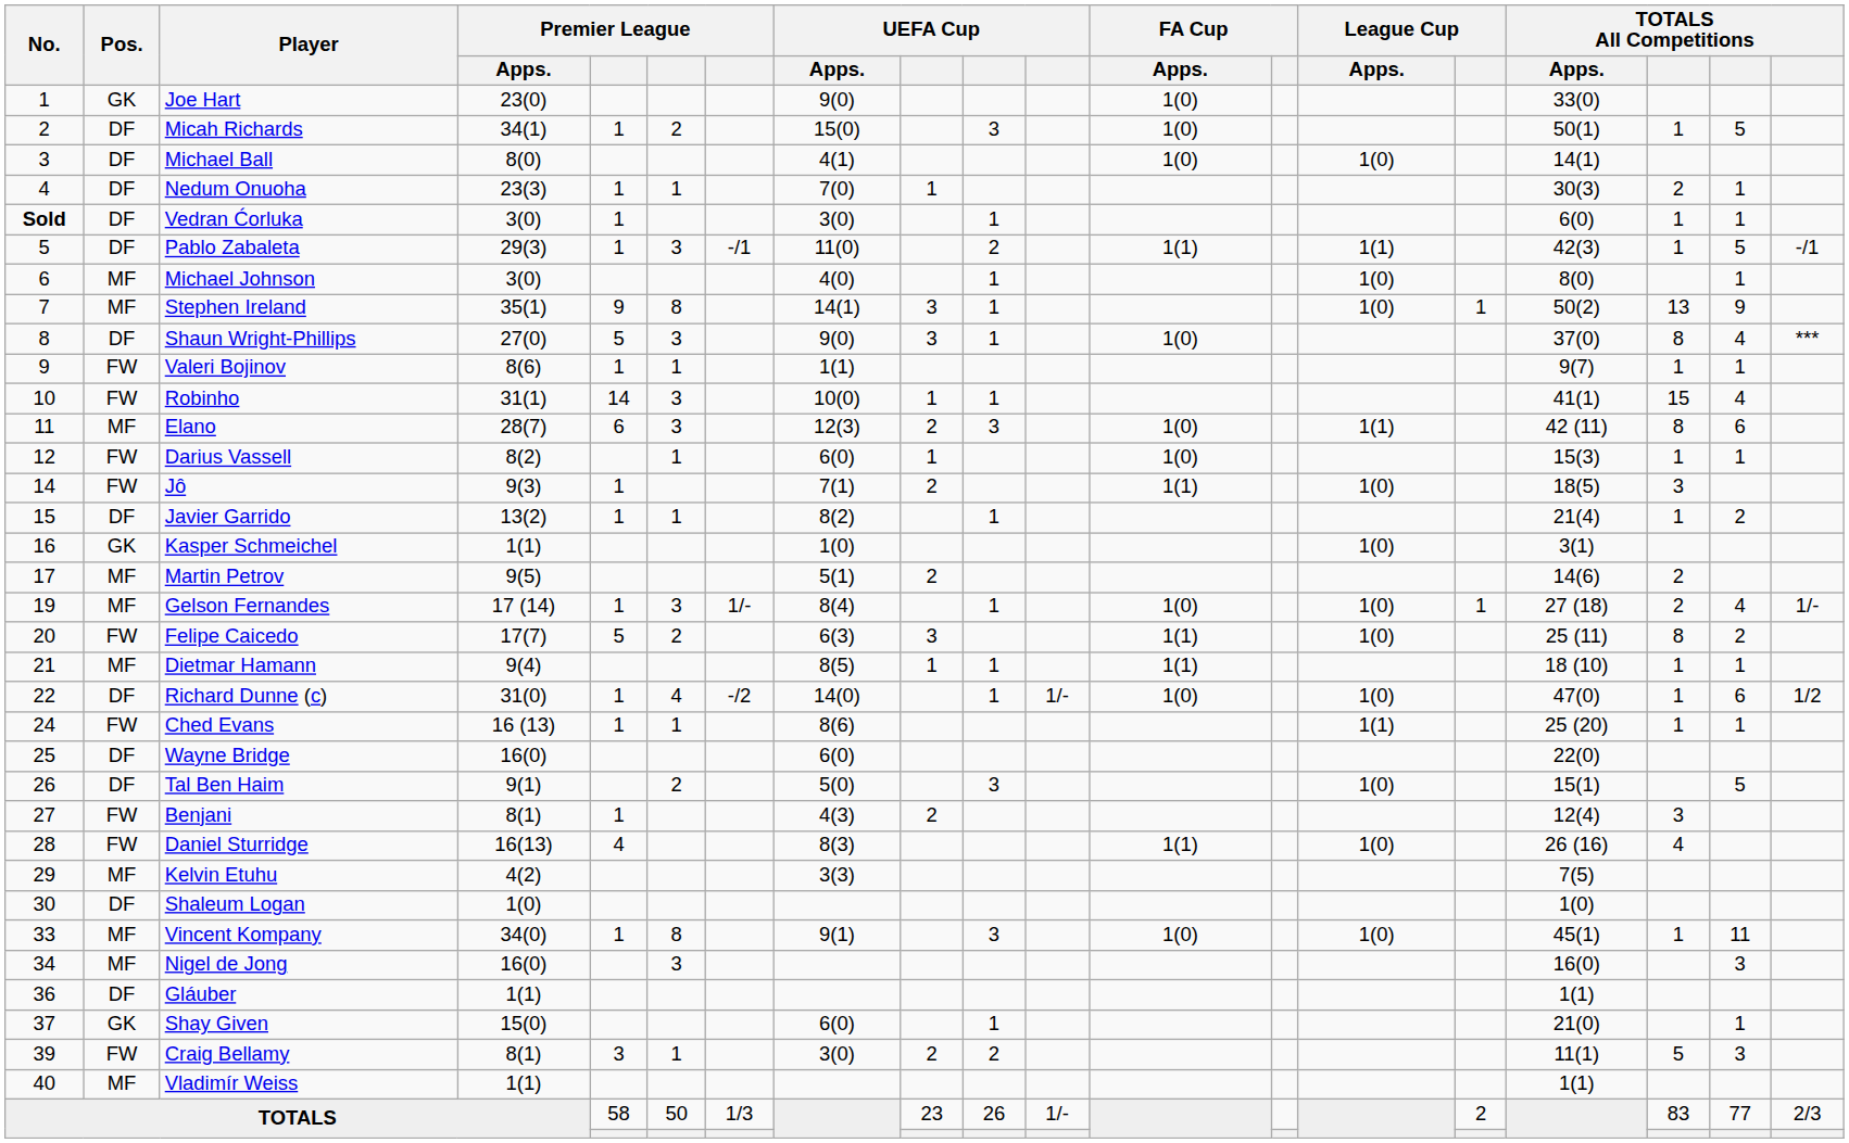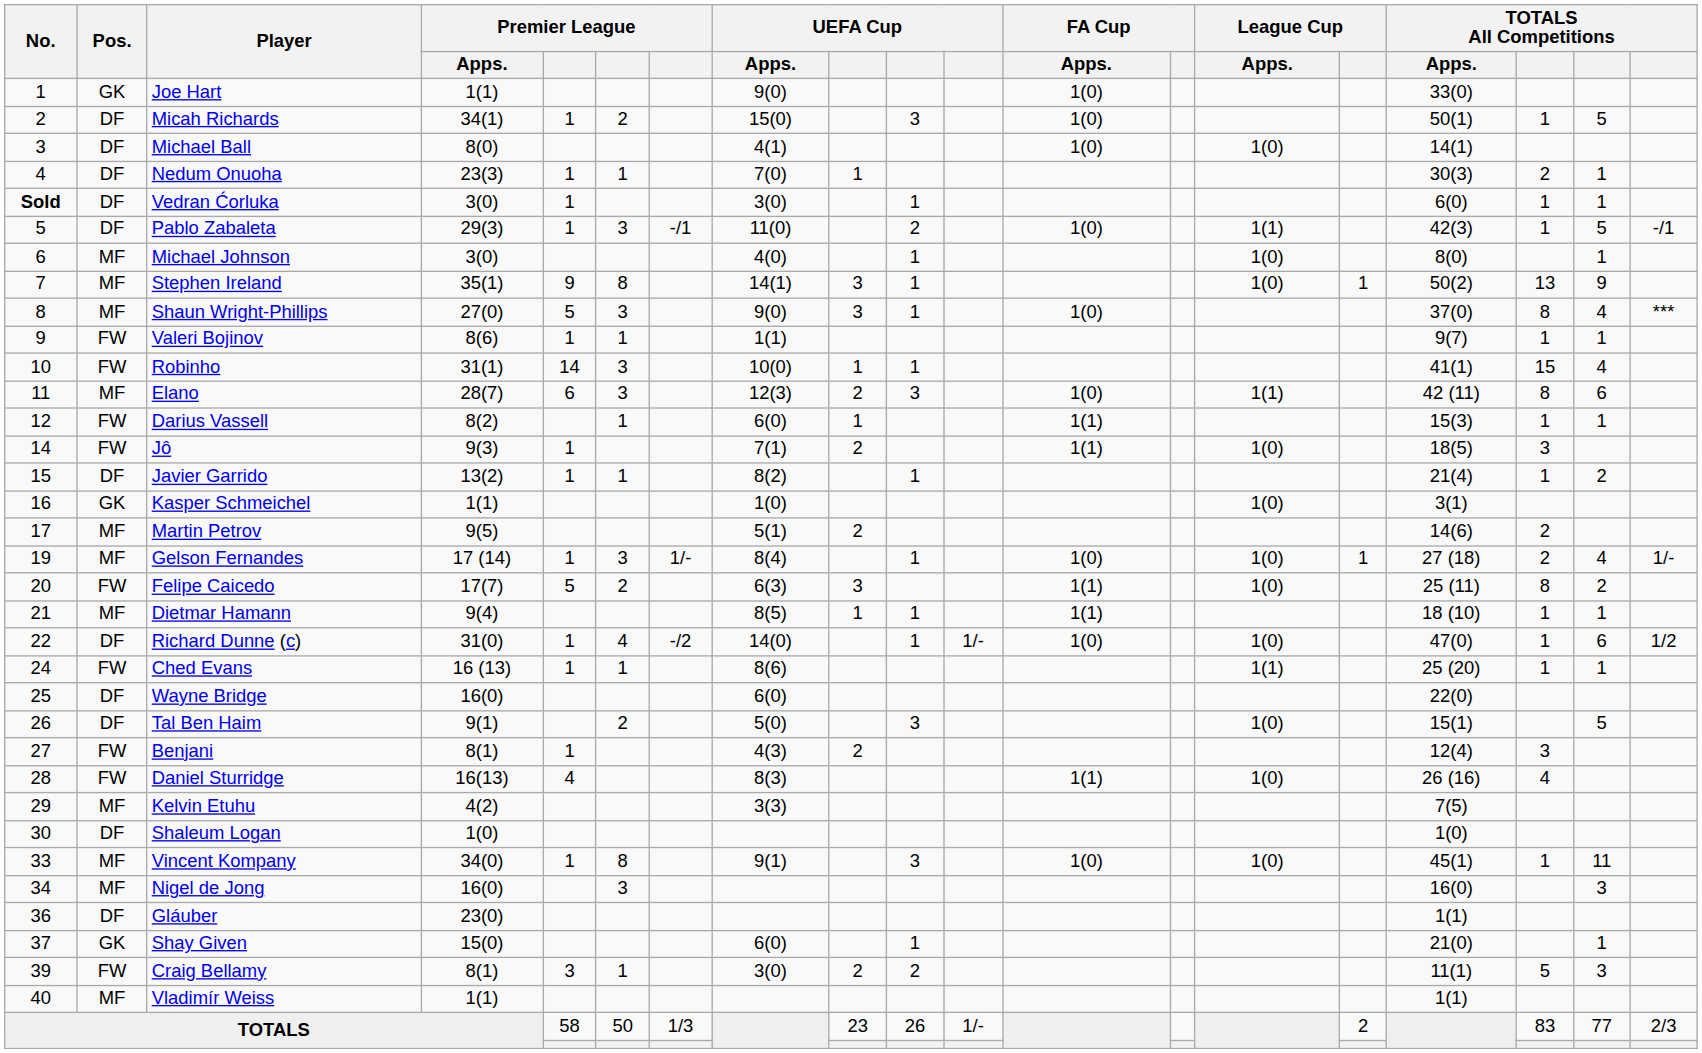Joe Hart | Premier League / Apps.: 23(0) -> 1(1)
Pablo Zabaleta | FA Cup / Apps.: 1(1) -> 1(0)
Shaun Wright-Phillips | Pos.: DF -> MF
Darius Vassell | FA Cup / Apps.: 1(0) -> 1(1)
Gláuber | Premier League / Apps.: 1(1) -> 23(0)
